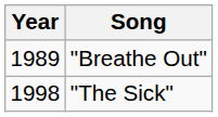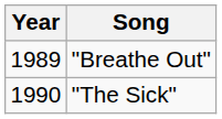"The Sick" | Year: 1998 -> 1990
